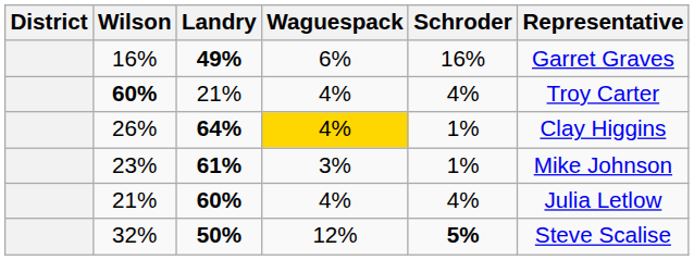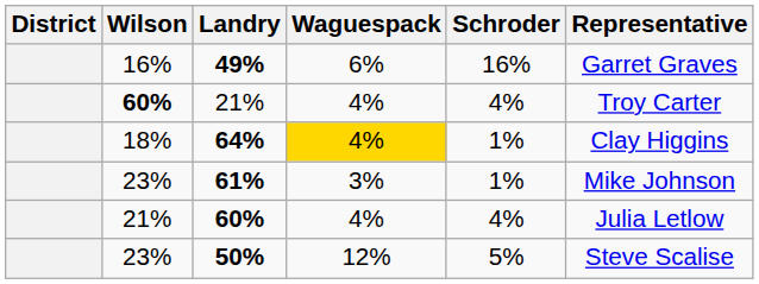64% | Wilson: 26% -> 18%
50% | Wilson: 32% -> 23%
50% | Schroder: bold -> normal
